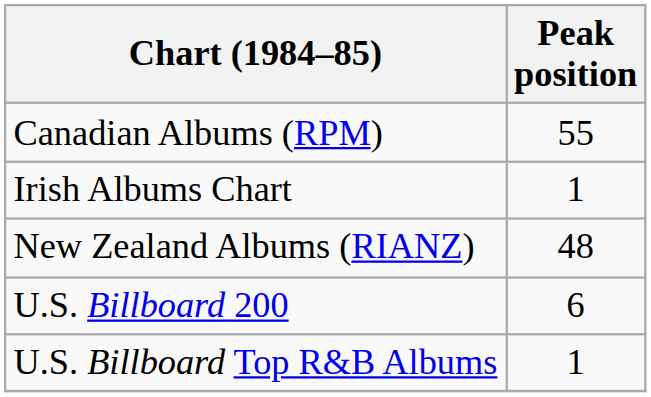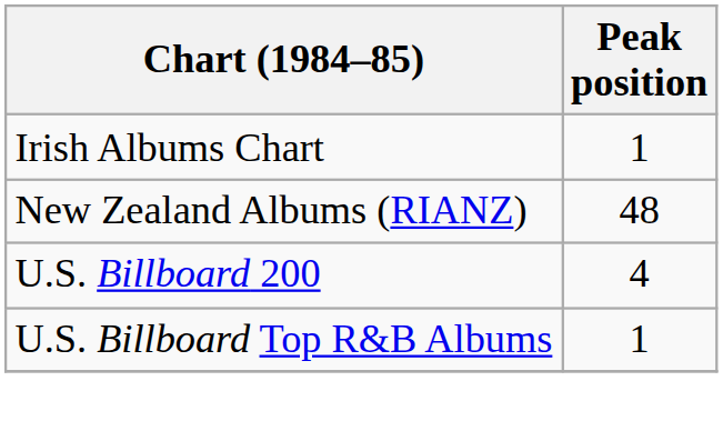- row: Canadian Albums (RPM) | 55
U.S. Billboard 200 | Peak position: 6 -> 4
